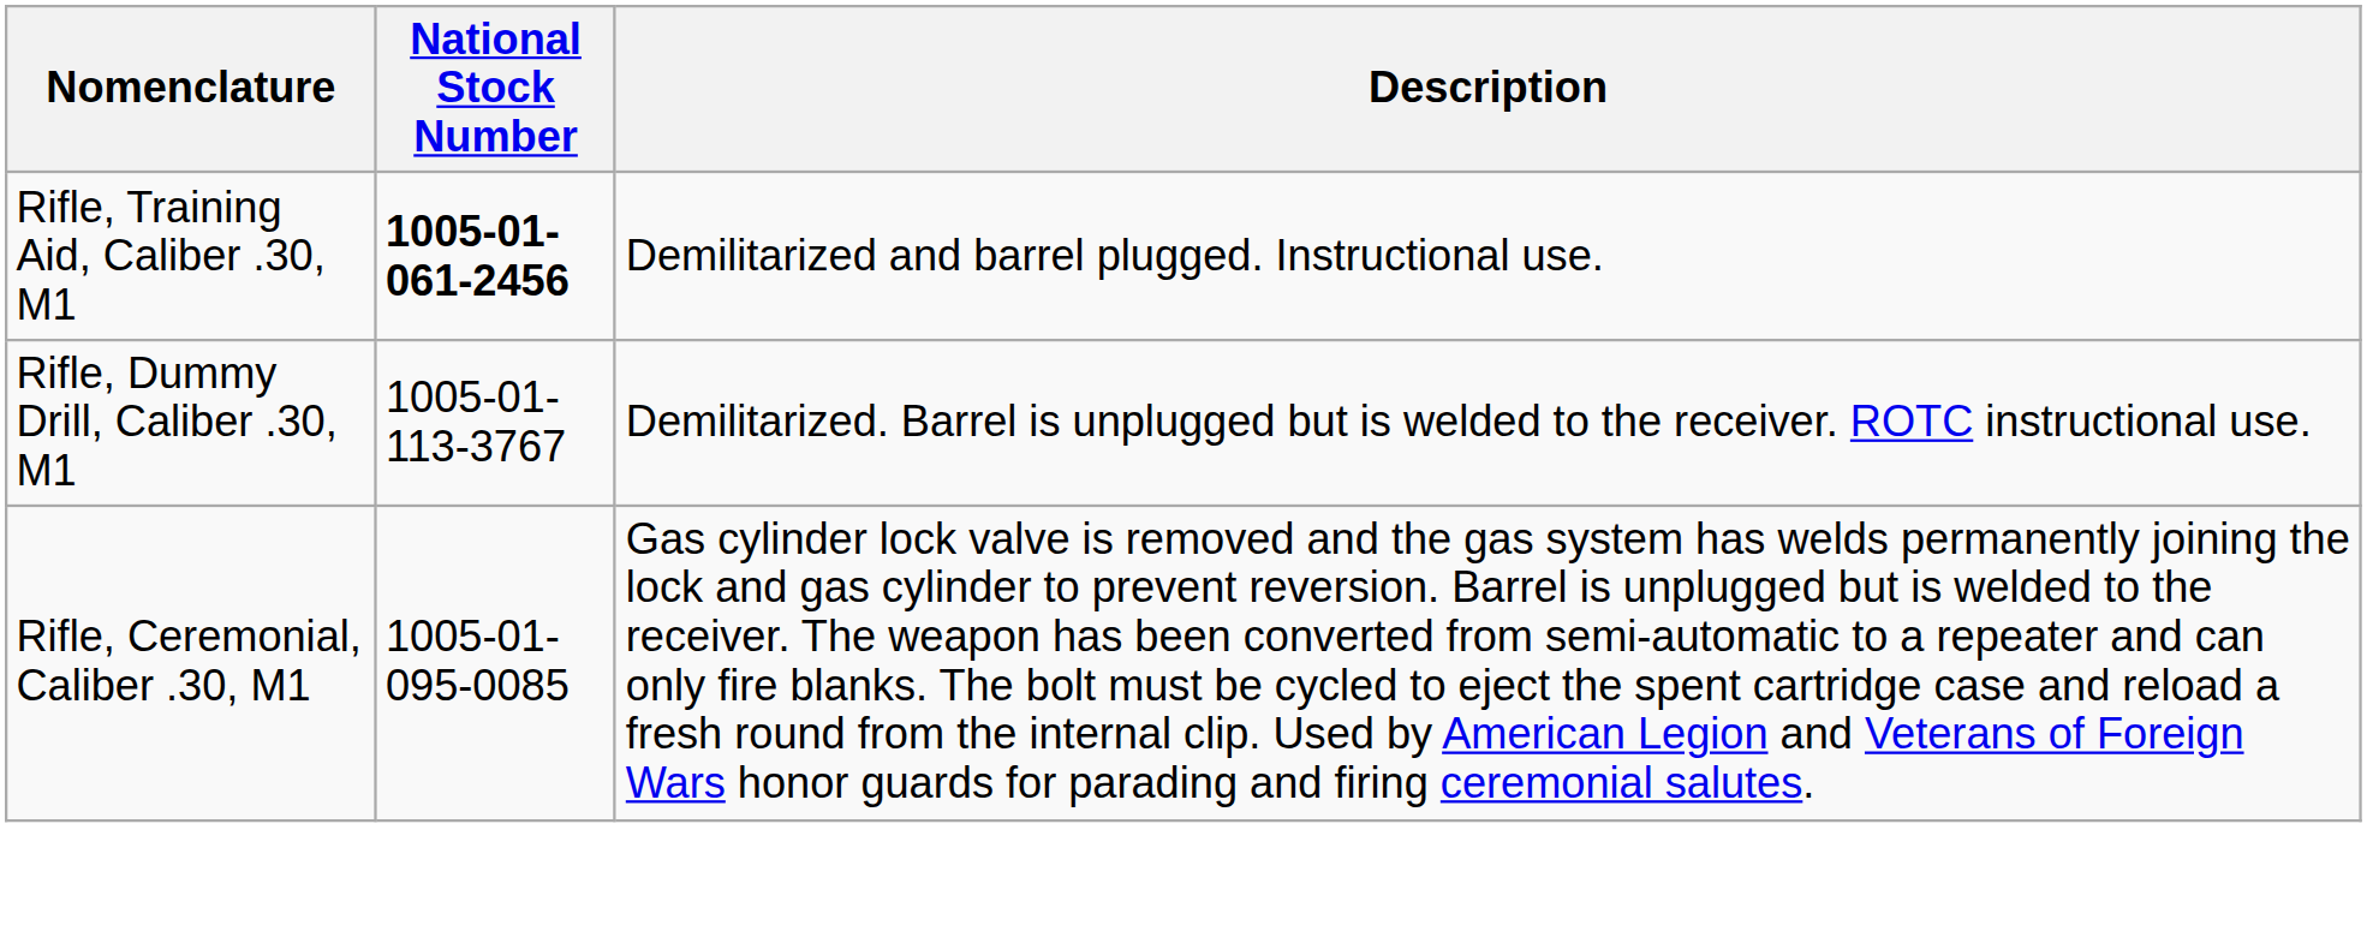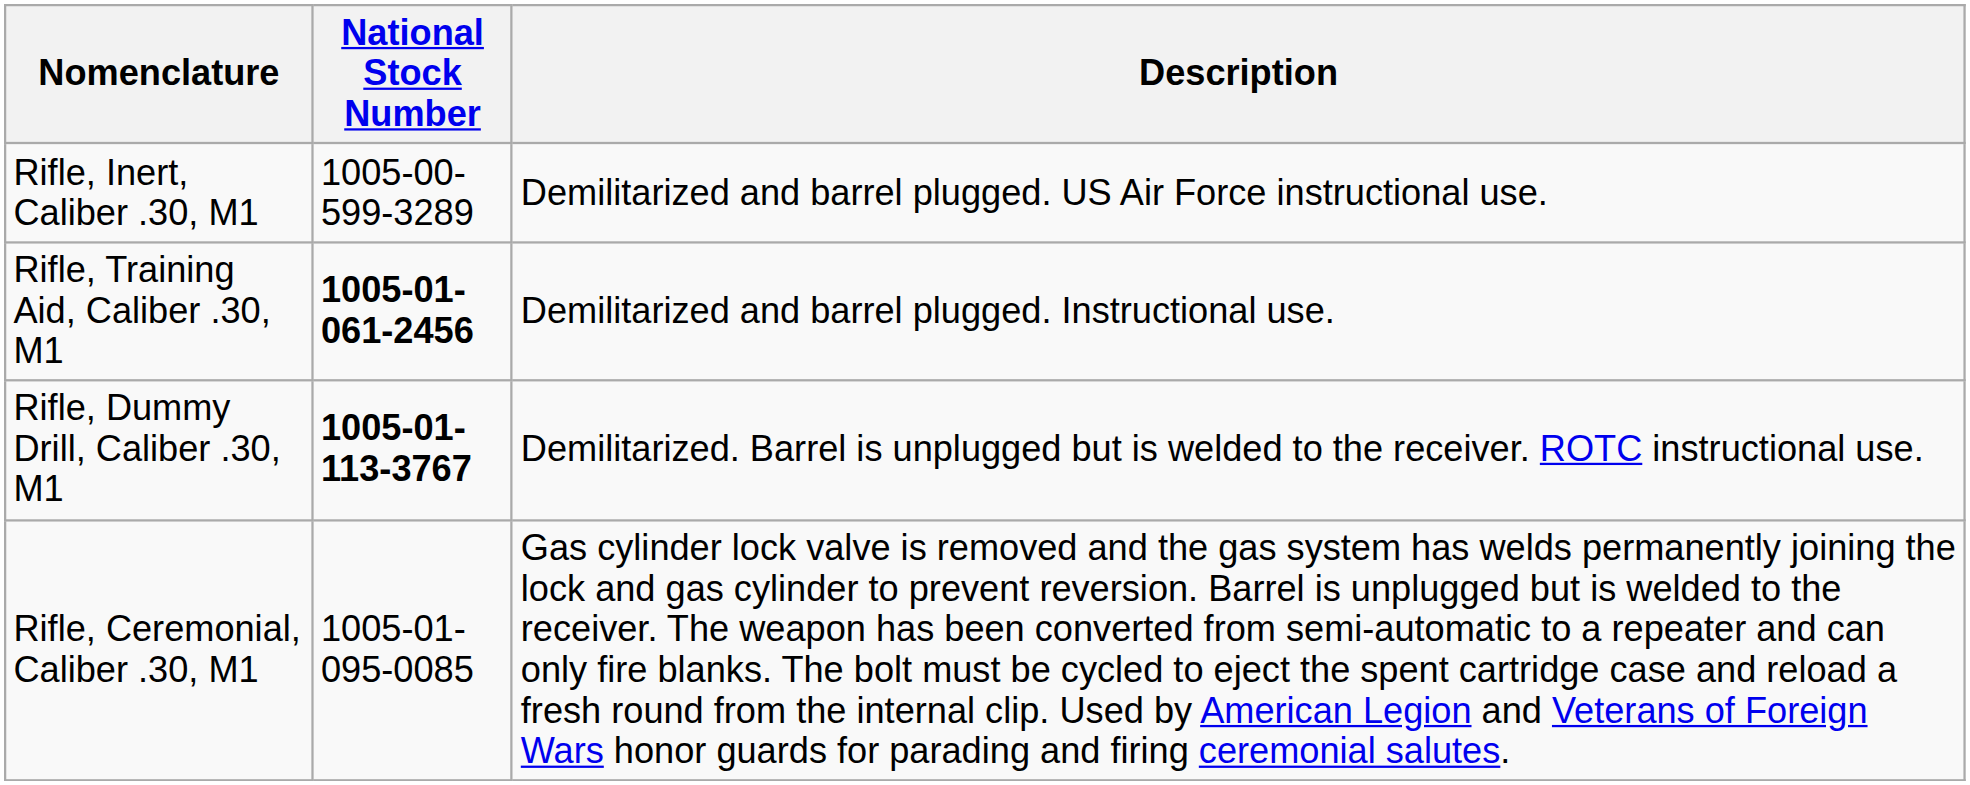+ row: Rifle, Inert, Caliber .30, M1 | 1005-00-599-3289 | Demilitarized and barrel plugged. US Air Force instructional use.
Rifle, Dummy Drill, Caliber .30, M1 | National Stock Number: normal -> bold
